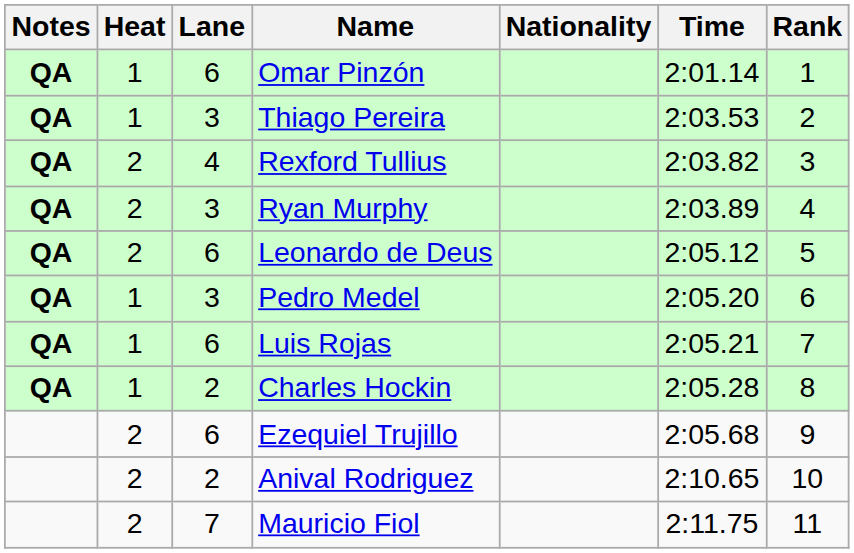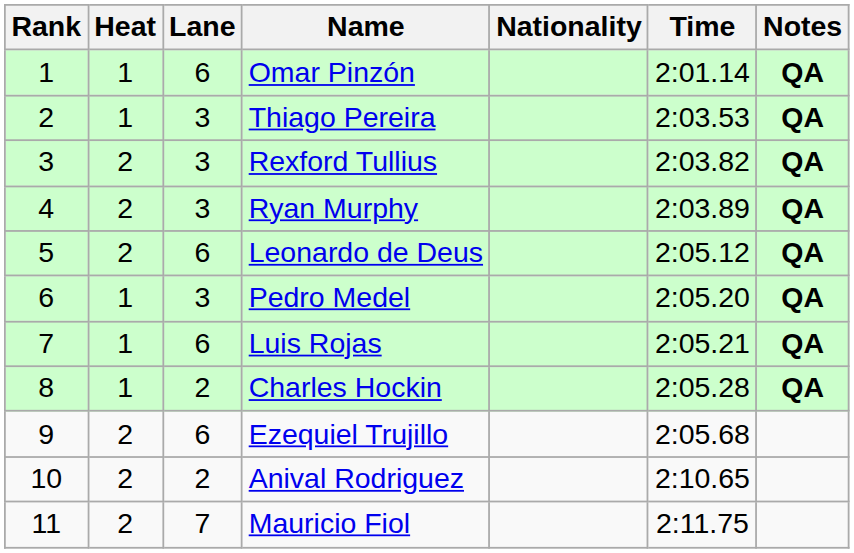columns swapped: Rank <-> Notes
Rexford Tullius | Lane: 4 -> 3
